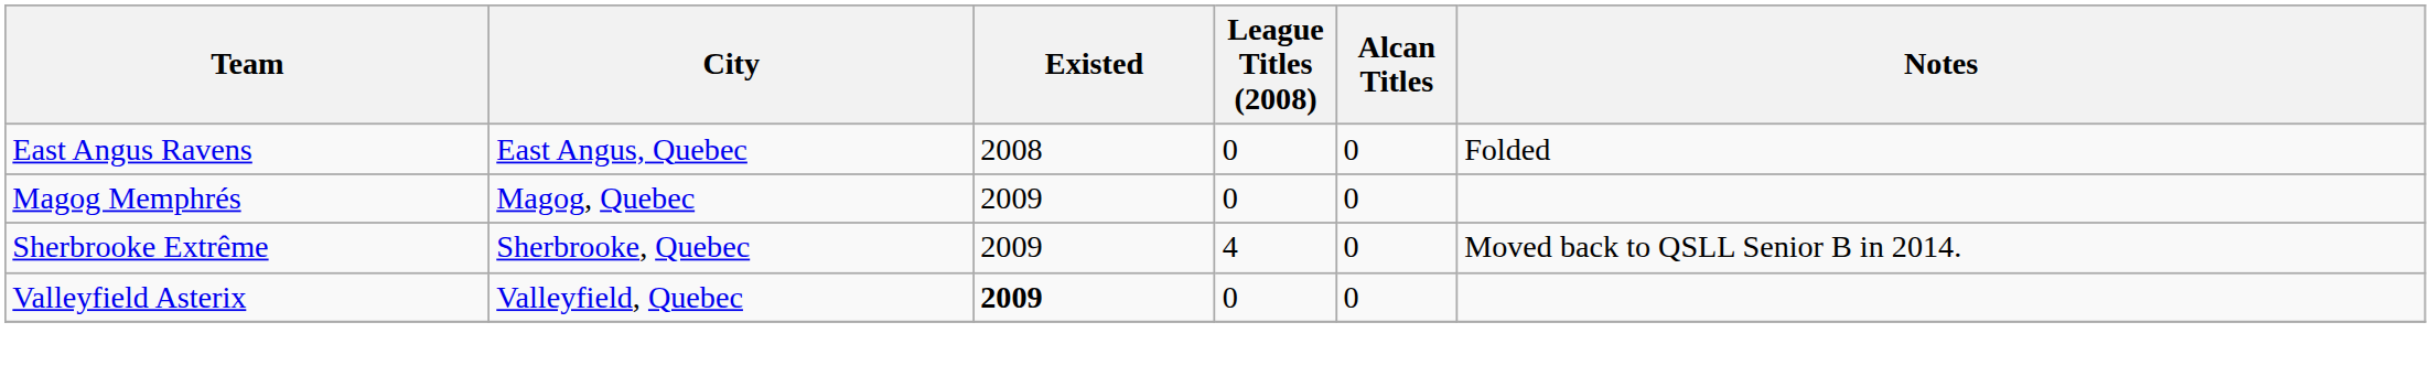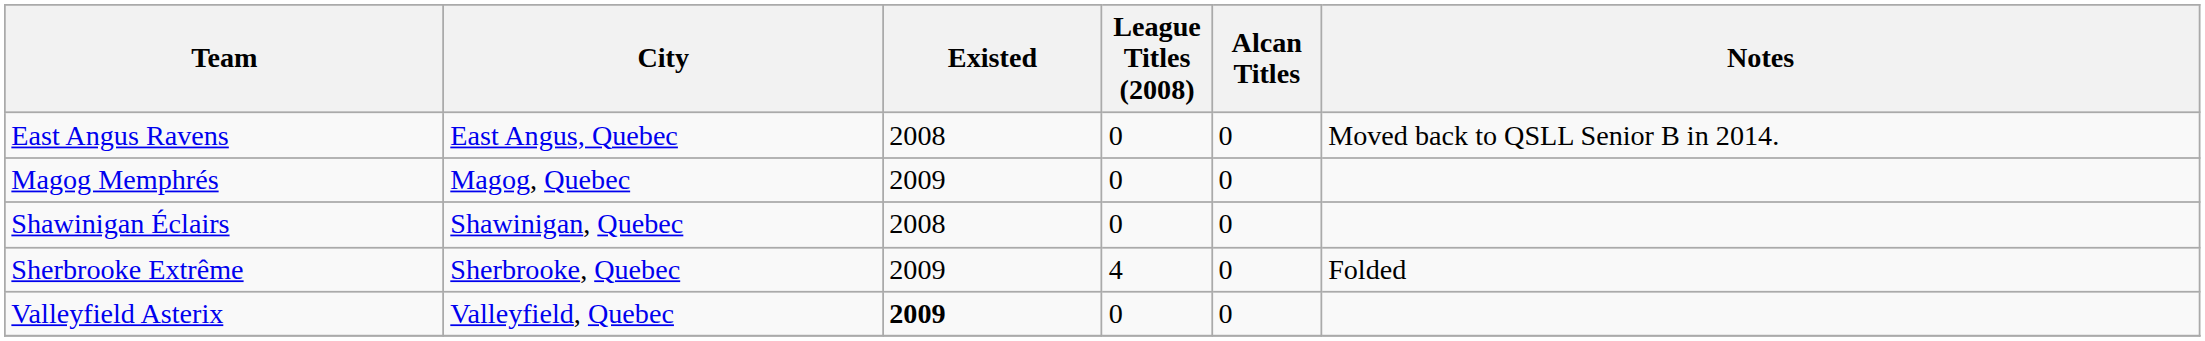East Angus Ravens | Notes: Folded -> Moved back to QSLL Senior B in 2014.
+ row: Shawinigan Éclairs | Shawinigan, Quebec | 2008 | 0 | 0
Sherbrooke Extrême | Notes: Moved back to QSLL Senior B in 2014. -> Folded
